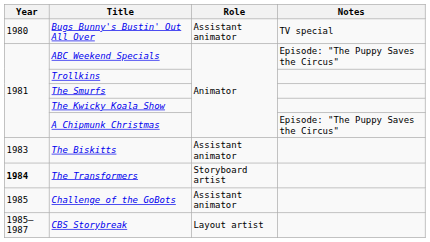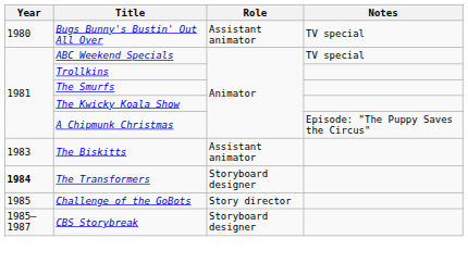ABC Weekend Specials | Notes: Episode: "The Puppy Saves the Circus" -> TV special
The Transformers | Role: Storyboard artist -> Storyboard designer
Challenge of the GoBots | Role: Assistant animator -> Story director
CBS Storybreak | Role: Layout artist -> Storyboard designer
